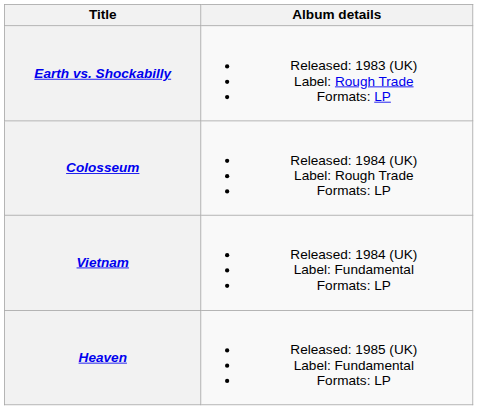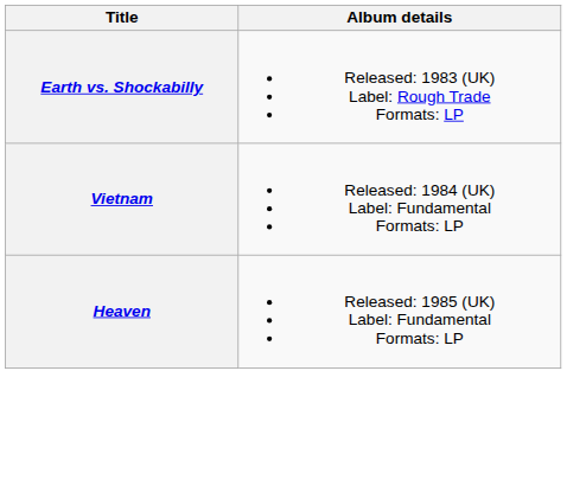- row: Colosseum | Released: 1984 (UK) Label: Rough Trade Formats: LP
